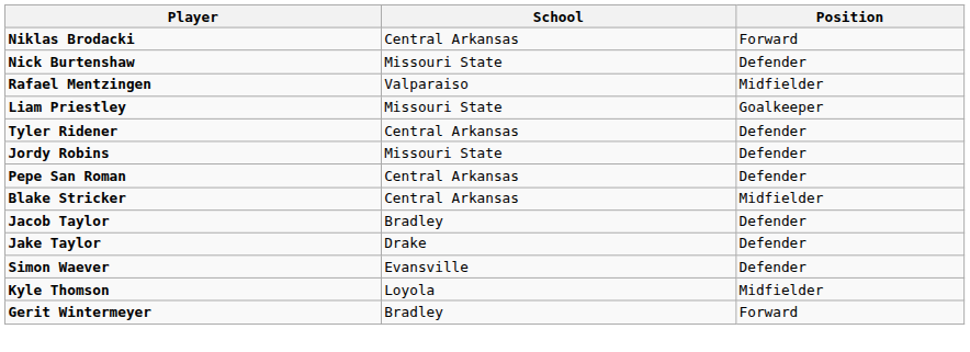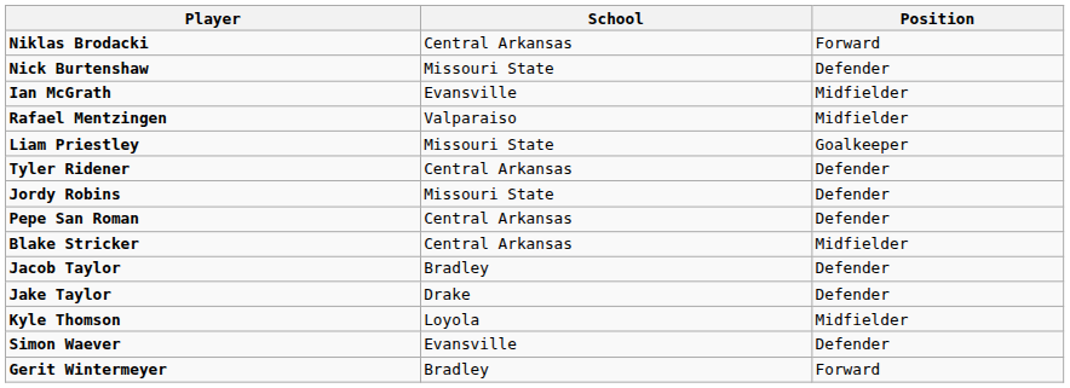+ row: Ian McGrath | Evansville | Midfielder
rows swapped: Kyle Thomson <-> Simon Waever
